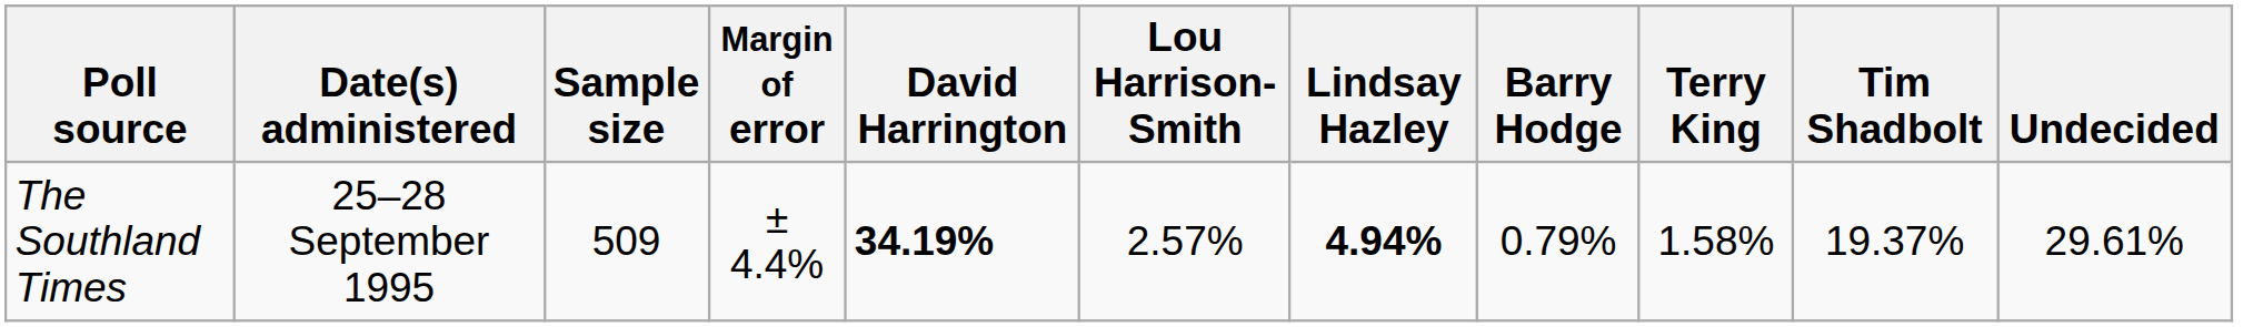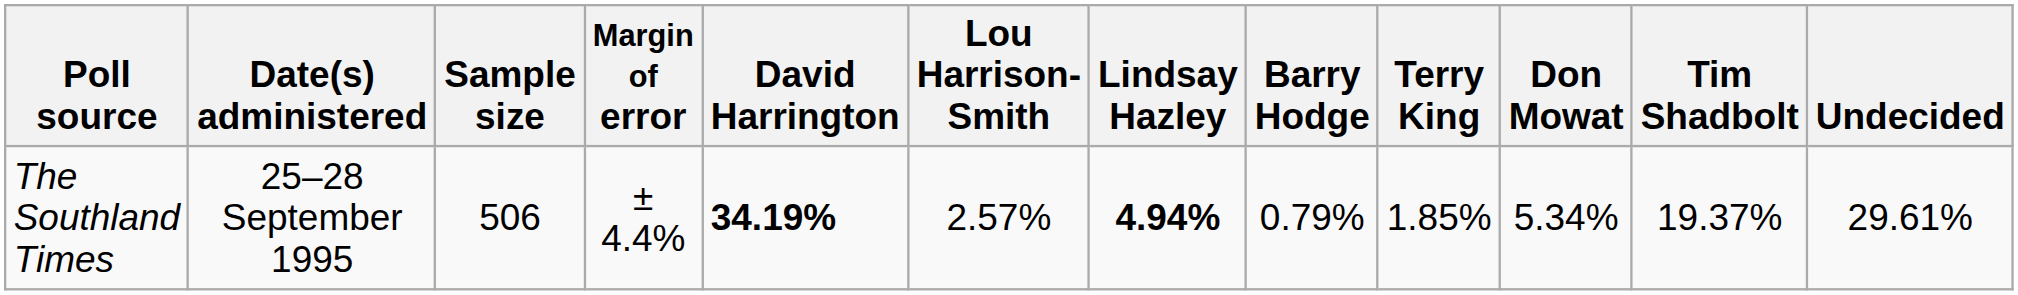+ column: Don Mowat | 5.34%
The Southland Times | Sample size: 509 -> 506
The Southland Times | Terry King: 1.58% -> 1.85%
